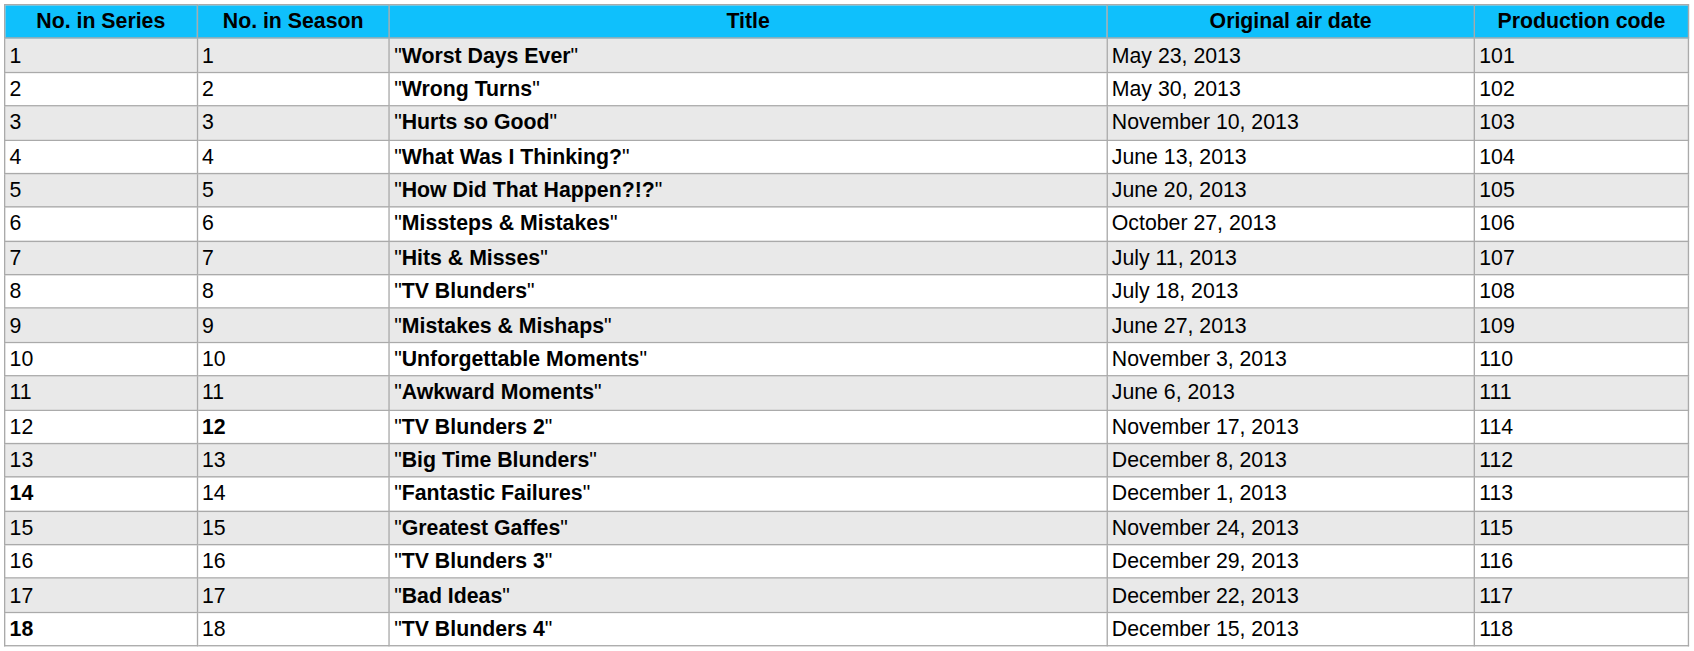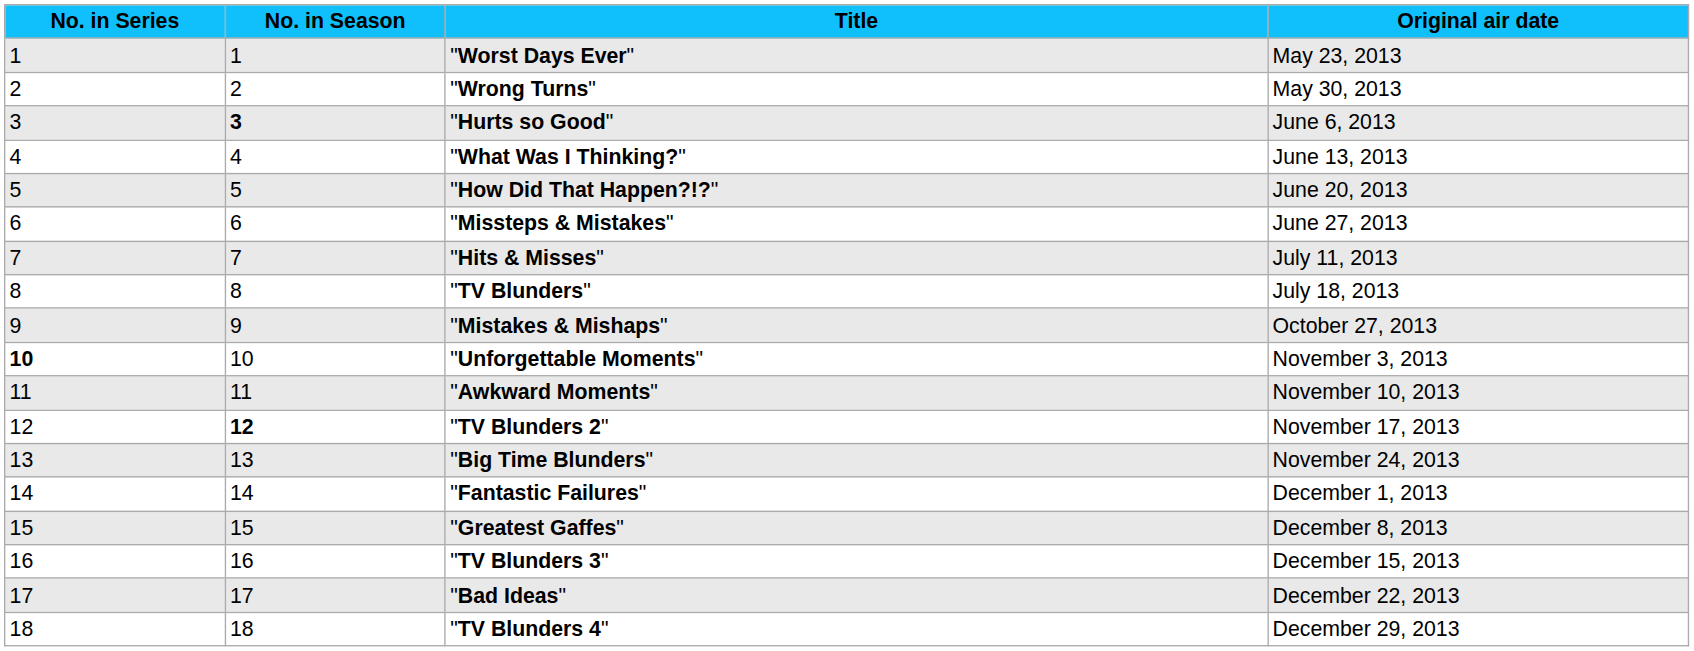- column: Production code | 101 | 102 | 103 | 104 | 105 | 106 | 107 | 108 | 109 | 110 | 111 | 114 | 112 | 113 | 115 | 116 | 117 | 118
"Hurts so Good" | No. in Season: normal -> bold
"Hurts so Good" | Original air date: November 10, 2013 -> June 6, 2013
"Missteps & Mistakes" | Original air date: October 27, 2013 -> June 27, 2013
"Mistakes & Mishaps" | Original air date: June 27, 2013 -> October 27, 2013
"Unforgettable Moments" | No. in Series: normal -> bold
"Awkward Moments" | Original air date: June 6, 2013 -> November 10, 2013
"Big Time Blunders" | Original air date: December 8, 2013 -> November 24, 2013
"Fantastic Failures" | No. in Series: bold -> normal
"Greatest Gaffes" | Original air date: November 24, 2013 -> December 8, 2013
"TV Blunders 3" | Original air date: December 29, 2013 -> December 15, 2013
"TV Blunders 4" | No. in Series: bold -> normal
"TV Blunders 4" | Original air date: December 15, 2013 -> December 29, 2013
